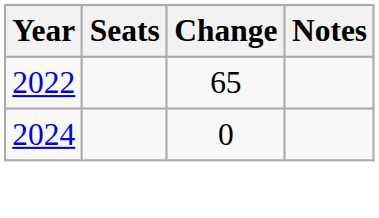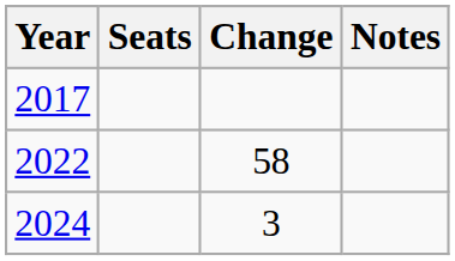+ row: 2017
2022 | Change: 65 -> 58
2024 | Change: 0 -> 3
